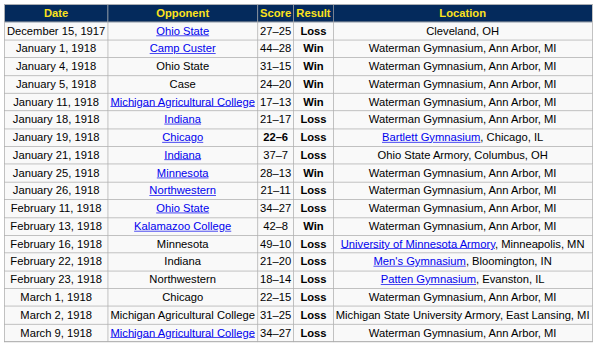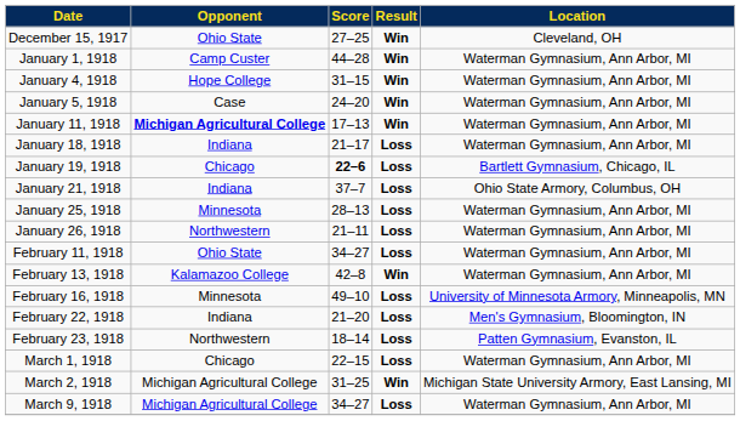December 15, 1917 | Result: Loss -> Win
January 4, 1918 | Opponent: Ohio State -> Hope College
January 11, 1918 | Opponent: normal -> bold
January 25, 1918 | Result: Win -> Loss
March 2, 1918 | Result: Loss -> Win
